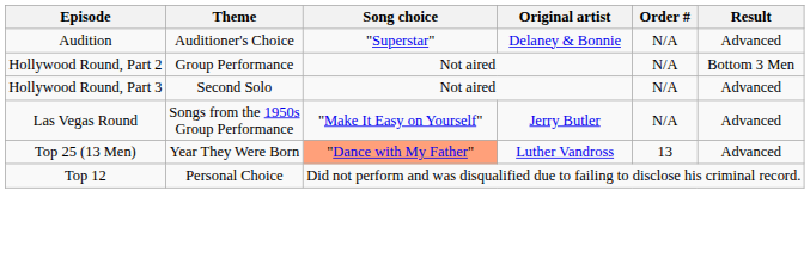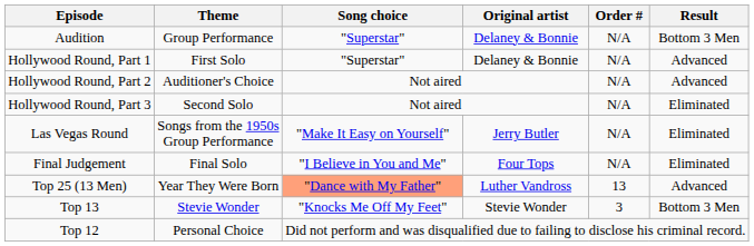Audition | Theme: Auditioner's Choice -> Group Performance
Audition | Result: Advanced -> Bottom 3 Men
+ row: Hollywood Round, Part 1 | First Solo | "Superstar" | Delaney & Bonnie | N/A | Advanced
Hollywood Round, Part 2 | Theme: Group Performance -> Auditioner's Choice
Hollywood Round, Part 2 | Result: Bottom 3 Men -> Advanced
Hollywood Round, Part 3 | Result: Advanced -> Eliminated
Las Vegas Round | Result: Advanced -> Eliminated
+ row: Final Judgement | Final Solo | "I Believe in You and Me" | Four Tops | N/A | Eliminated
+ row: Top 13 | Stevie Wonder | "Knocks Me Off My Feet" | Stevie Wonder | 3 | Bottom 3 Men
